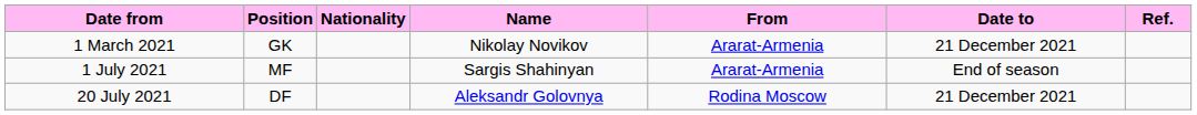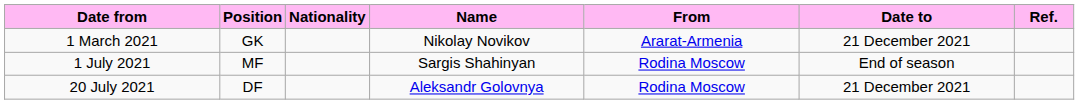1 July 2021 | From: Ararat-Armenia -> Rodina Moscow
